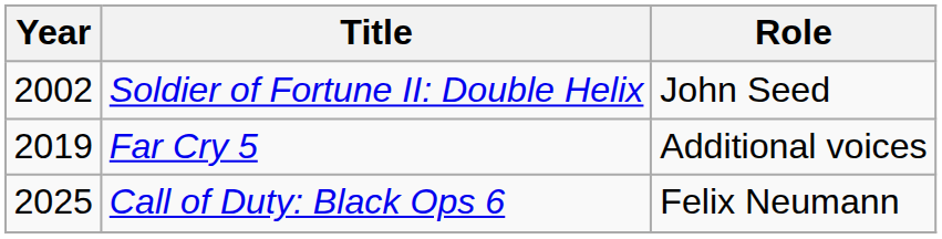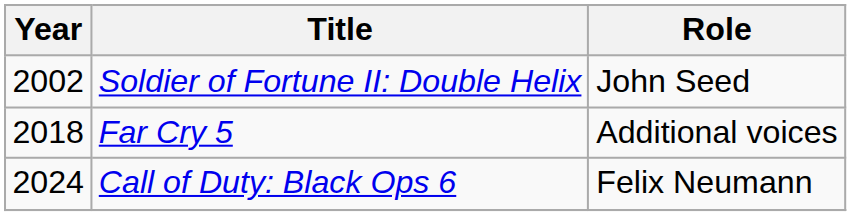Far Cry 5 | Year: 2019 -> 2018
Call of Duty: Black Ops 6 | Year: 2025 -> 2024
